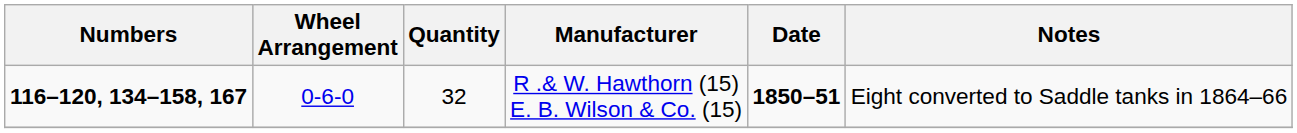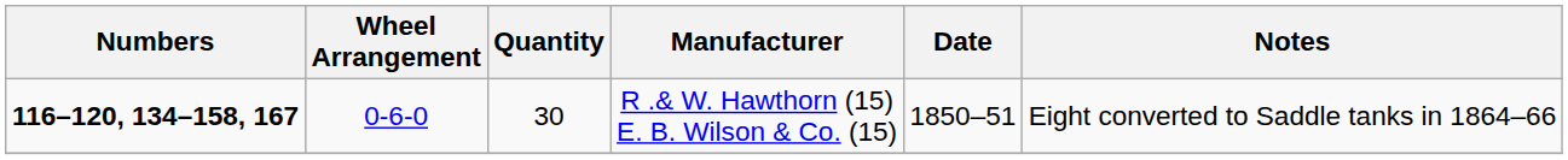R .& W. Hawthorn (15) E. B. Wilson & Co. (15) | Quantity: 32 -> 30
R .& W. Hawthorn (15) E. B. Wilson & Co. (15) | Date: bold -> normal
